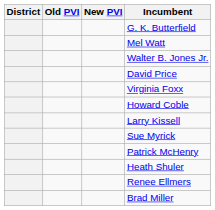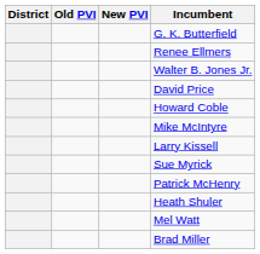rows swapped: Renee Ellmers <-> Mel Watt
- row: Virginia Foxx
+ row: Mike McIntyre
